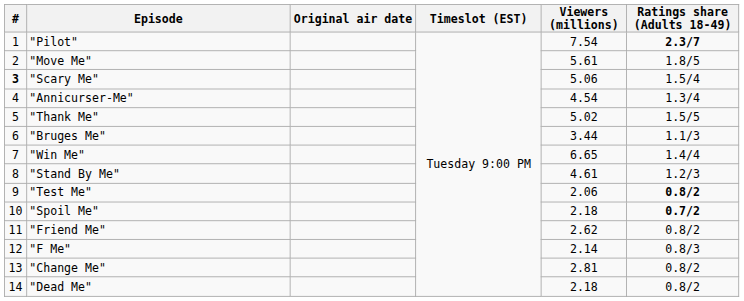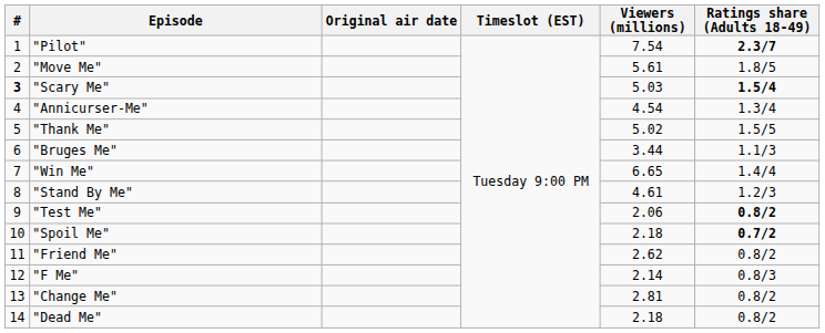"Scary Me" | Viewers (millions): 5.06 -> 5.03
"Scary Me" | Ratings share (Adults 18-49): normal -> bold
